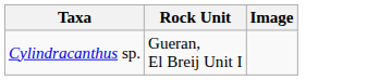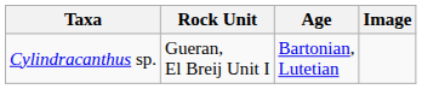+ column: Age | Bartonian, Lutetian
